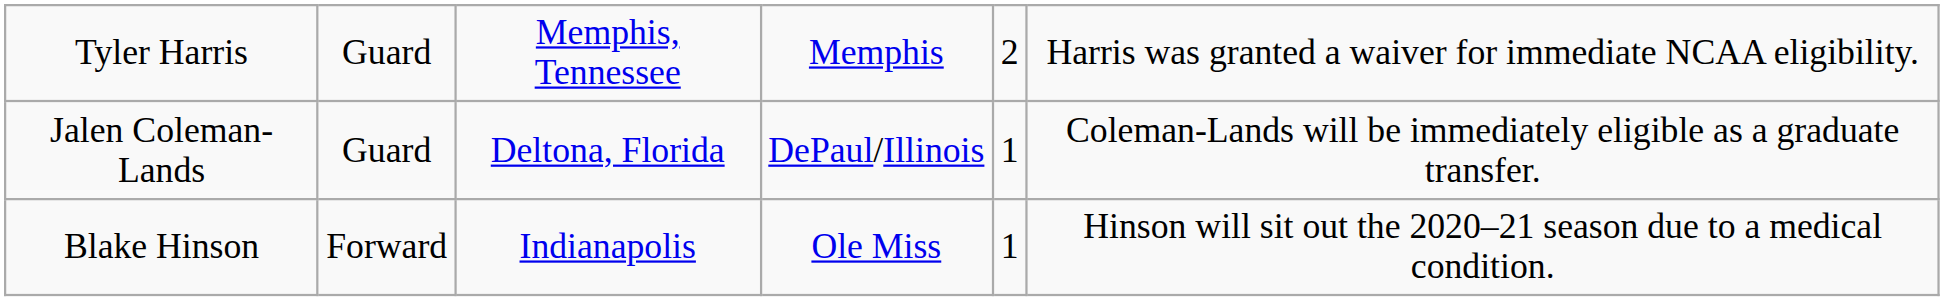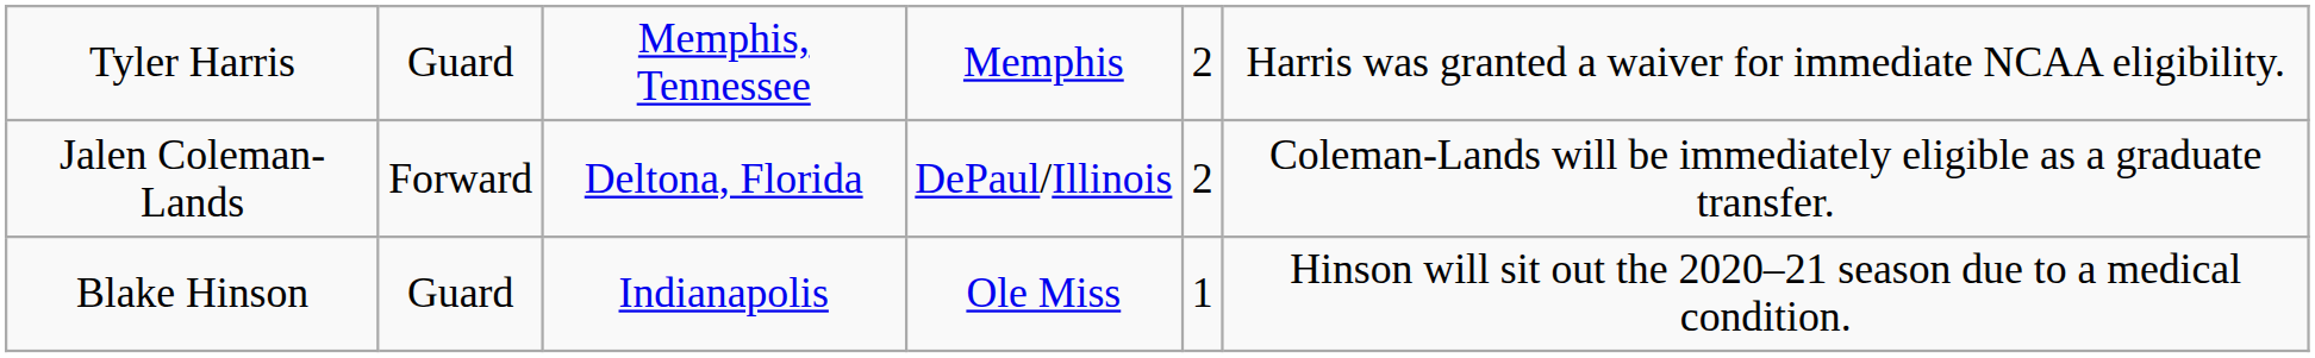Jalen Coleman-Lands | column 2: Guard -> Forward
Jalen Coleman-Lands | column 5: 1 -> 2
Blake Hinson | column 2: Forward -> Guard
